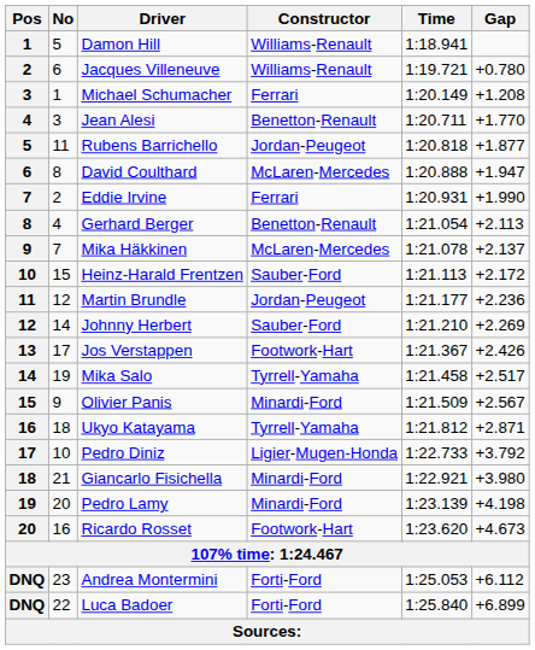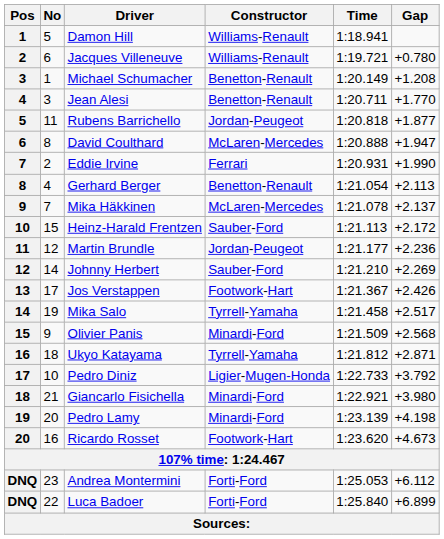Michael Schumacher | Constructor: Ferrari -> Benetton-Renault
Olivier Panis | Gap: +2.567 -> +2.568
